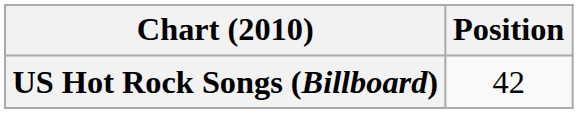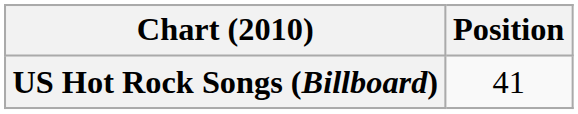US Hot Rock Songs (Billboard) | Position: 42 -> 41
